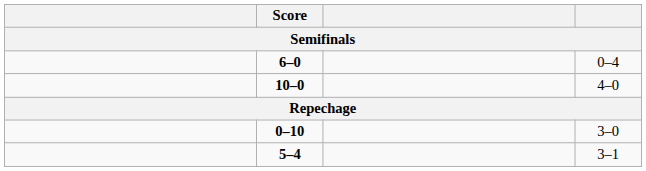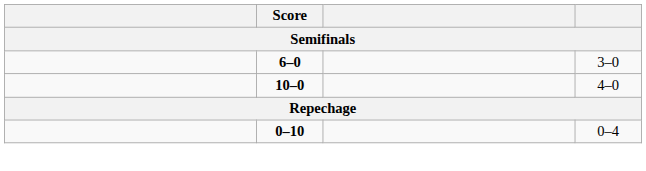6–0 | column 4: 0–4 -> 3–0
0–10 | column 4: 3–0 -> 0–4
- row: 5–4 | 3–1
